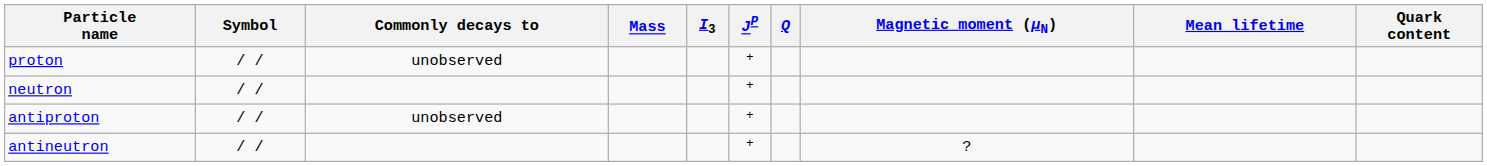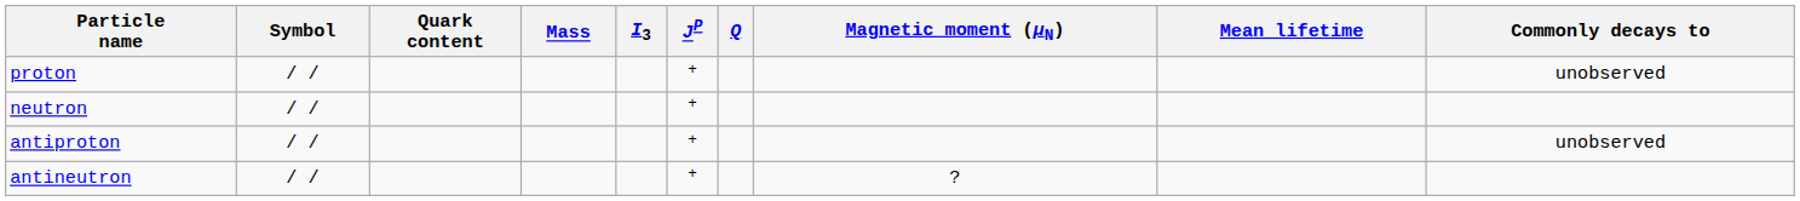columns swapped: Quark content <-> Commonly decays to
